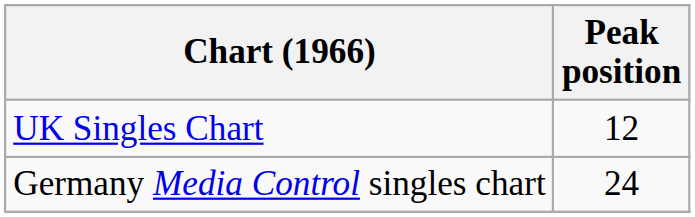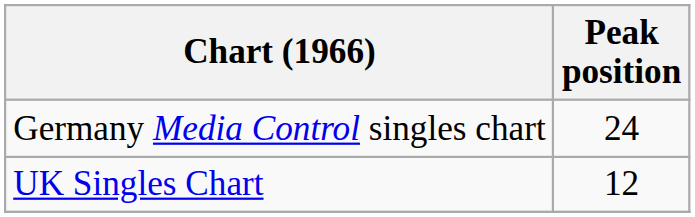rows swapped: Germany Media Control singles chart <-> UK Singles Chart
